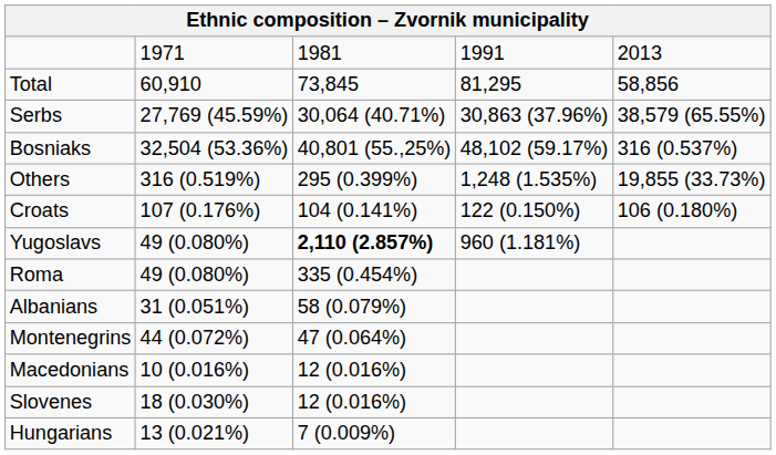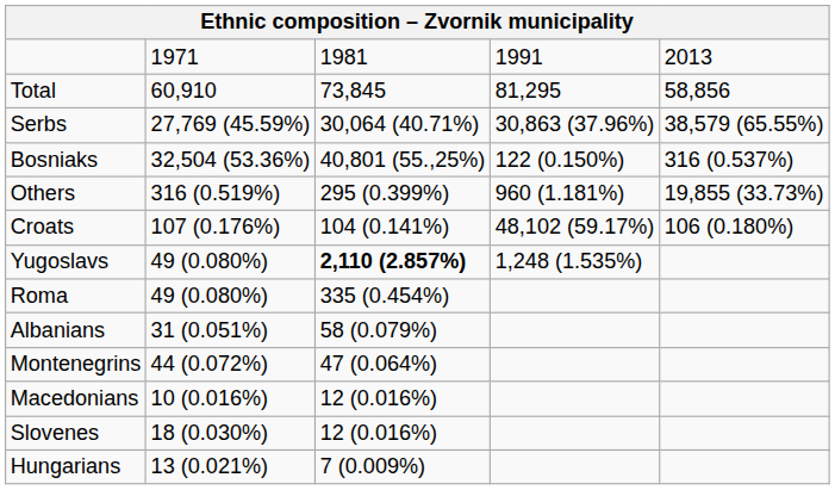Bosniaks | column 4: 48,102 (59.17%) -> 122 (0.150%)
Others | column 4: 1,248 (1.535%) -> 960 (1.181%)
Croats | column 4: 122 (0.150%) -> 48,102 (59.17%)
Yugoslavs | column 4: 960 (1.181%) -> 1,248 (1.535%)
